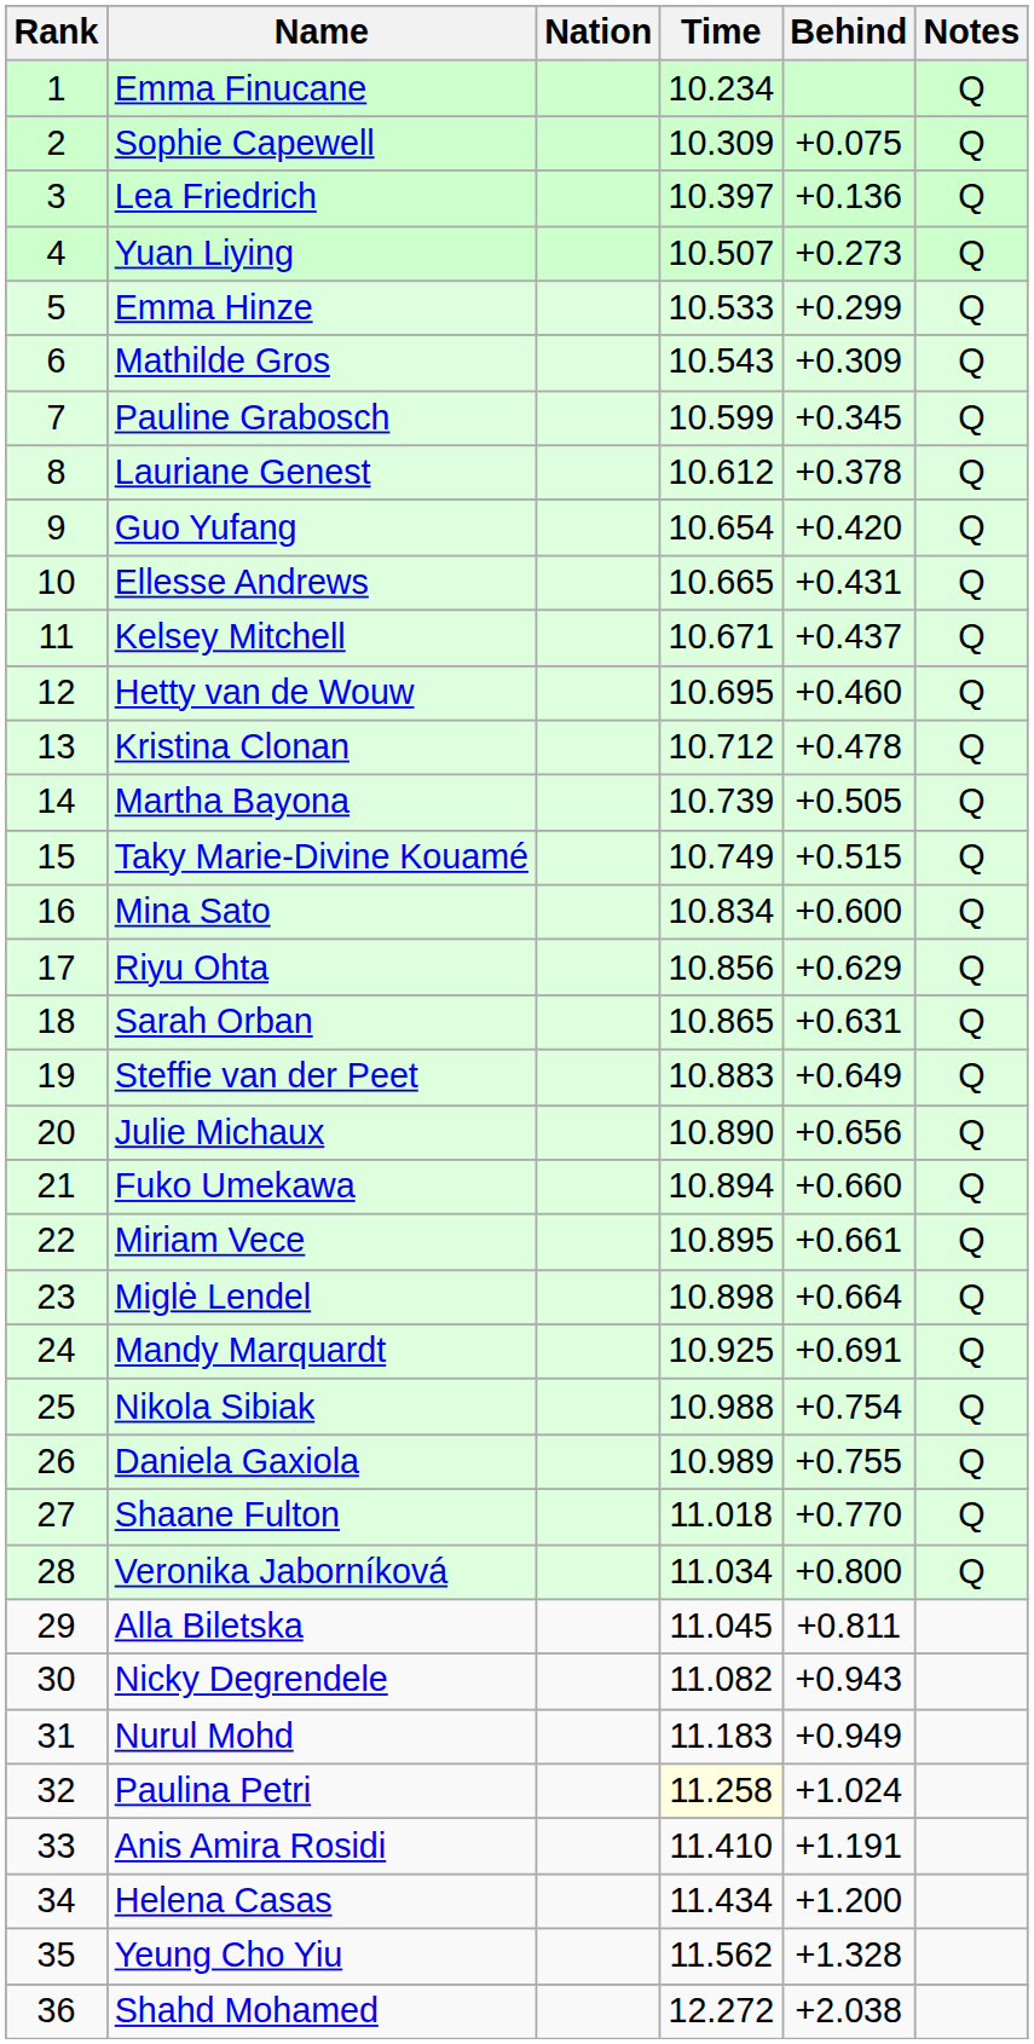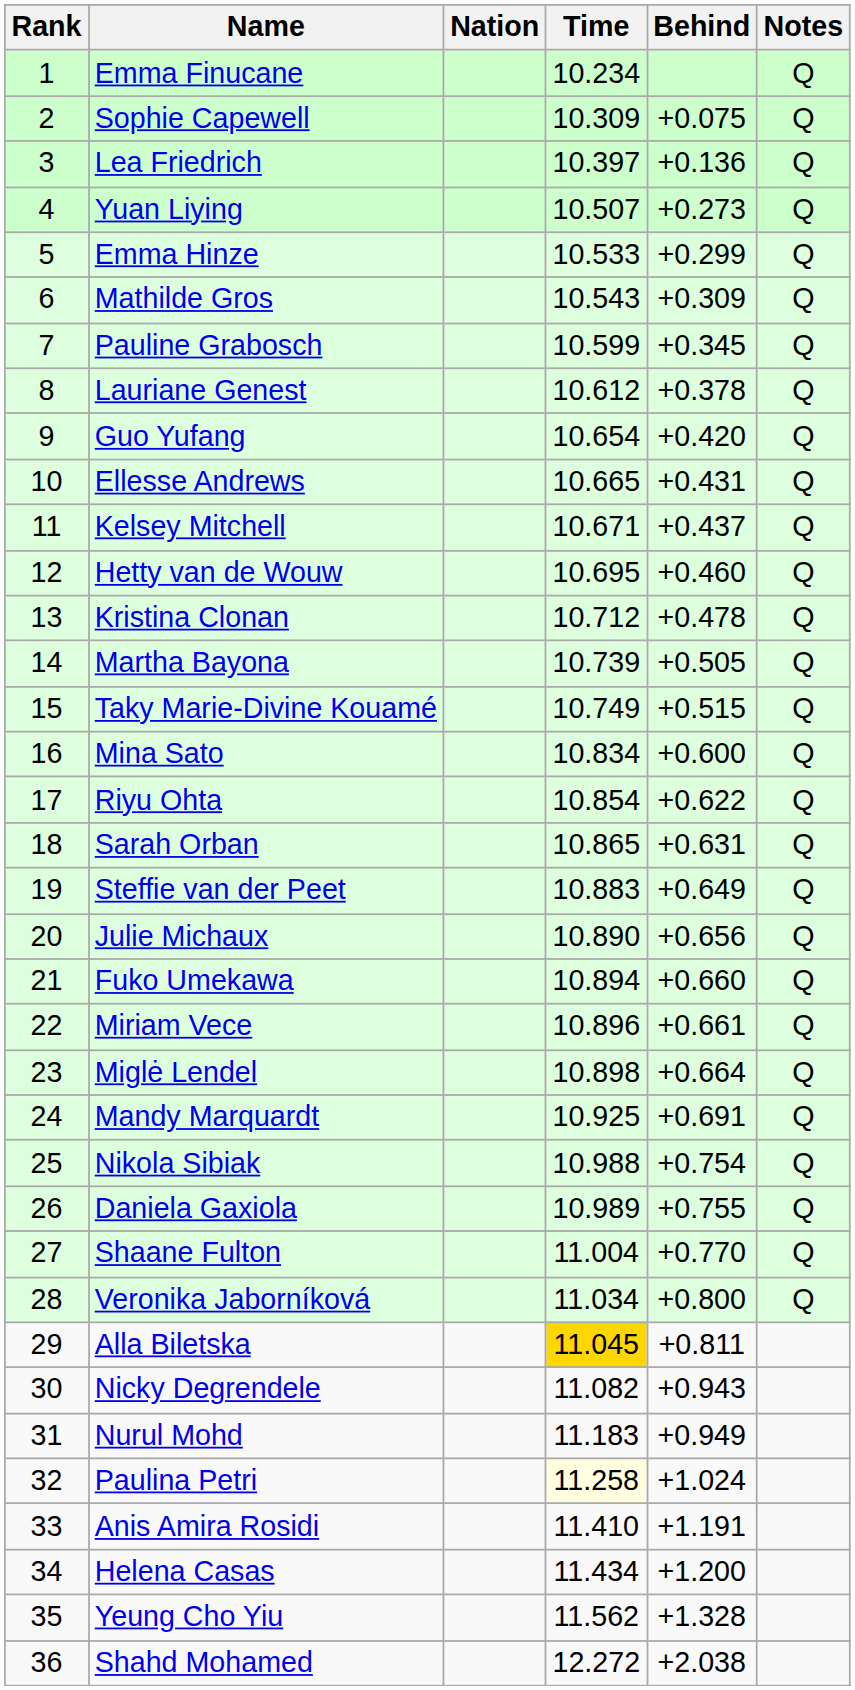Riyu Ohta | Time: 10.856 -> 10.854
Riyu Ohta | Behind: +0.629 -> +0.622
Miriam Vece | Time: 10.895 -> 10.896
Shaane Fulton | Time: 11.018 -> 11.004
Alla Biletska | Time: no background -> gold background
